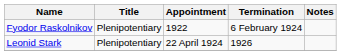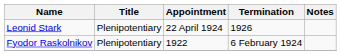rows swapped: Fyodor Raskolnikov <-> Leonid Stark
